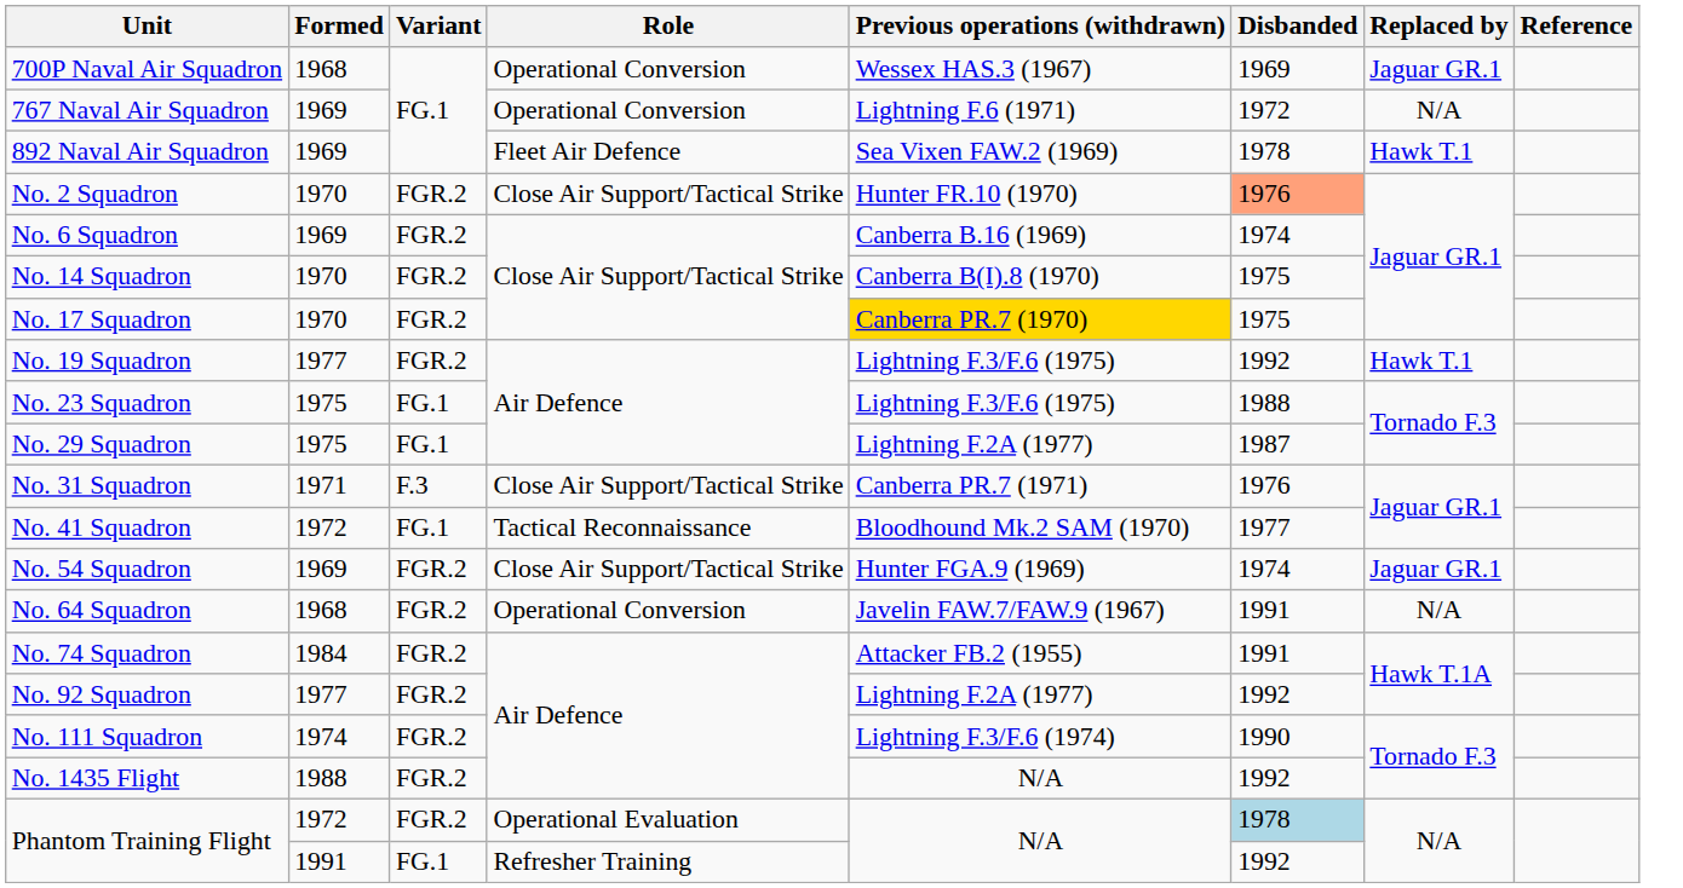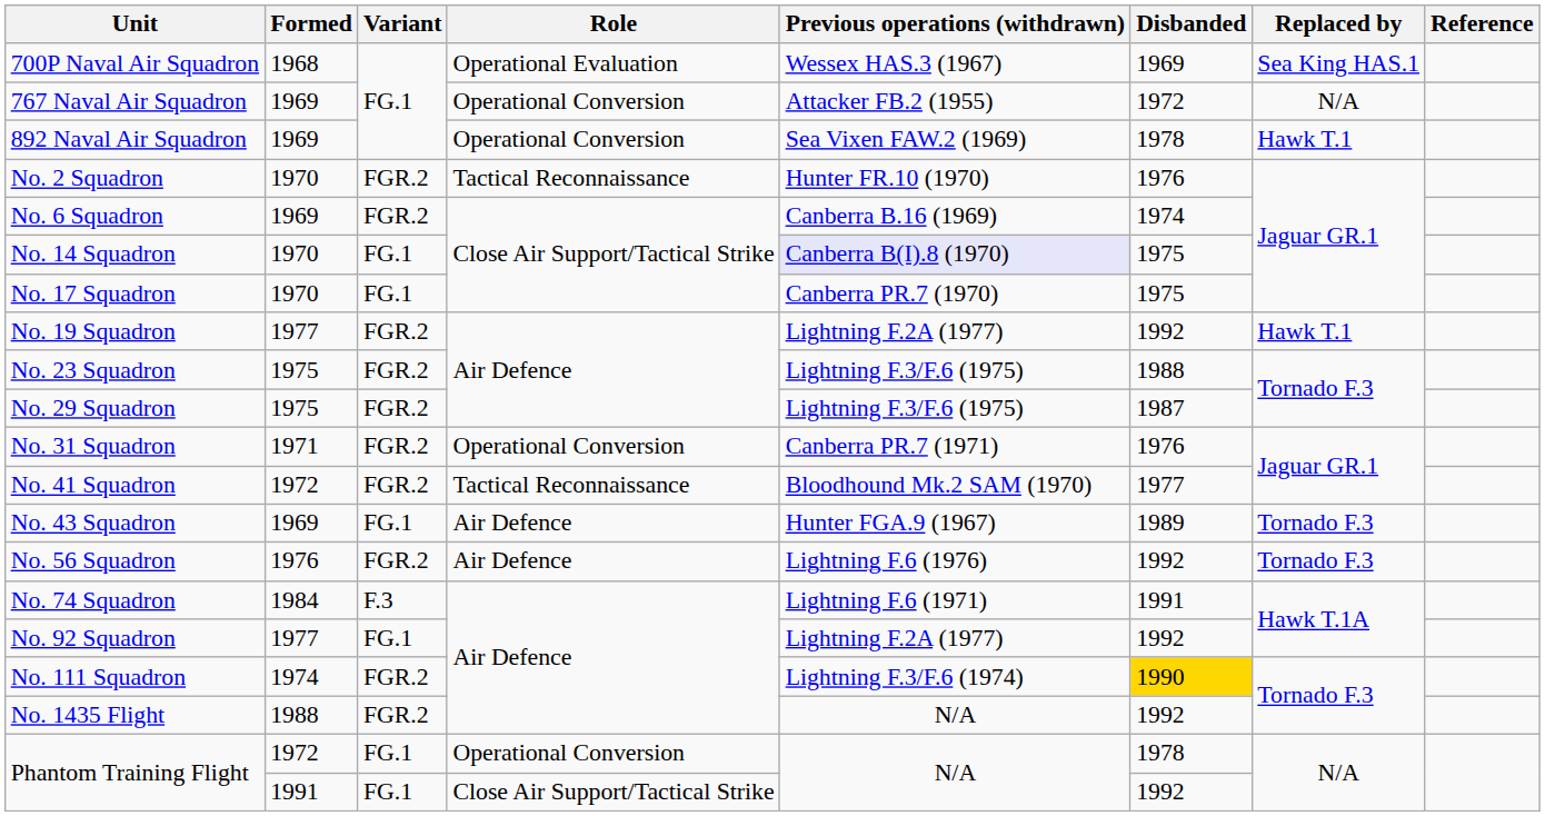700P Naval Air Squadron | Role: Operational Conversion -> Operational Evaluation
700P Naval Air Squadron | Replaced by: Jaguar GR.1 -> Sea King HAS.1
767 Naval Air Squadron | Previous operations (withdrawn): Lightning F.6 (1971) -> Attacker FB.2 (1955)
892 Naval Air Squadron | Role: Fleet Air Defence -> Operational Conversion
No. 2 Squadron | Role: Close Air Support/Tactical Strike -> Tactical Reconnaissance
No. 2 Squadron | Disbanded: lightsalmon background -> no background
No. 14 Squadron | Variant: FGR.2 -> FG.1
No. 14 Squadron | Previous operations (withdrawn): no background -> lavender background
No. 17 Squadron | Variant: FGR.2 -> FG.1
No. 17 Squadron | Previous operations (withdrawn): gold background -> no background
No. 19 Squadron | Previous operations (withdrawn): Lightning F.3/F.6 (1975) -> Lightning F.2A (1977)
No. 23 Squadron | Variant: FG.1 -> FGR.2
No. 29 Squadron | Variant: FG.1 -> FGR.2
No. 29 Squadron | Previous operations (withdrawn): Lightning F.2A (1977) -> Lightning F.3/F.6 (1975)
No. 31 Squadron | Variant: F.3 -> FGR.2
No. 31 Squadron | Role: Close Air Support/Tactical Strike -> Operational Conversion
No. 41 Squadron | Variant: FG.1 -> FGR.2
+ row: No. 43 Squadron | 1969 | FG.1 | Air Defence | Hunter FGA.9 (1967) | 1989 | Tornado F.3
- row: No. 54 Squadron | 1969 | FGR.2 | Close Air Support/Tactical Strike | Hunter FGA.9 (1969) | 1974 | Jaguar GR.1
+ row: No. 56 Squadron | 1976 | FGR.2 | Air Defence | Lightning F.6 (1976) | 1992 | Tornado F.3
- row: No. 64 Squadron | 1968 | FGR.2 | Operational Conversion | Javelin FAW.7/FAW.9 (1967) | 1991 | N/A
No. 74 Squadron | Variant: FGR.2 -> F.3
No. 74 Squadron | Previous operations (withdrawn): Attacker FB.2 (1955) -> Lightning F.6 (1971)
No. 92 Squadron | Variant: FGR.2 -> FG.1
No. 111 Squadron | Disbanded: no background -> gold background
Phantom Training Flight / 1972 | Variant: FGR.2 -> FG.1
Phantom Training Flight / 1972 | Role: Operational Evaluation -> Operational Conversion
Phantom Training Flight / 1972 | Disbanded: lightblue background -> no background
Phantom Training Flight / 1991 | Role: Refresher Training -> Close Air Support/Tactical Strike
